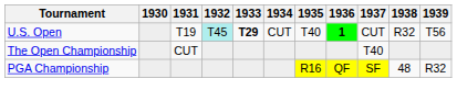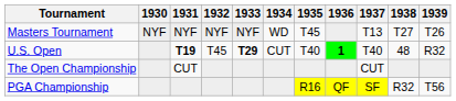+ row: Masters Tournament | NYF | NYF | NYF | NYF | WD | T45 | T13 | T27 | T26
U.S. Open | 1931: normal -> bold
U.S. Open | 1932: paleturquoise background -> no background
U.S. Open | 1937: CUT -> T40
U.S. Open | 1938: R32 -> 48
U.S. Open | 1939: T56 -> R32
The Open Championship | 1937: T40 -> CUT
PGA Championship | 1938: 48 -> R32
PGA Championship | 1939: R32 -> T56
